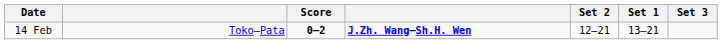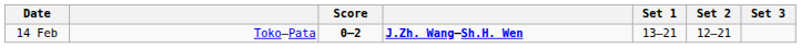columns swapped: Set 1 <-> Set 2
